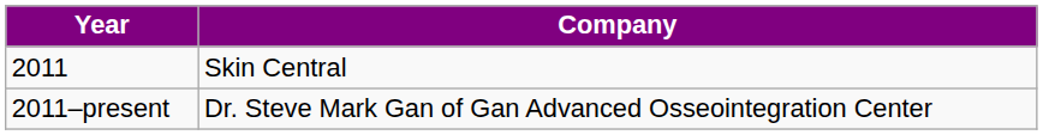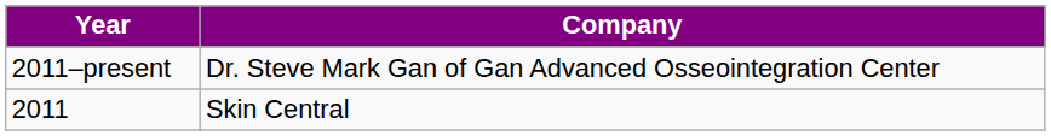rows swapped: 2011 <-> 2011–present
